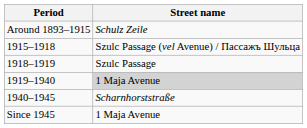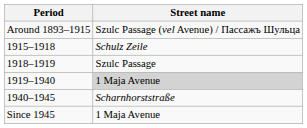Around 1893–1915 | Street name: Schulz Zeile -> Szulc Passage (vel Avenue) / Пассажъ Шульца
1915–1918 | Street name: Szulc Passage (vel Avenue) / Пассажъ Шульца -> Schulz Zeile
